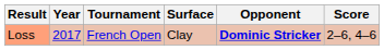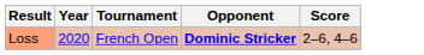- column: Surface | Clay
Loss | Year: 2017 -> 2020
